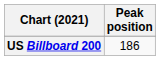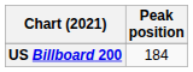US Billboard 200 | Peak position: 186 -> 184
